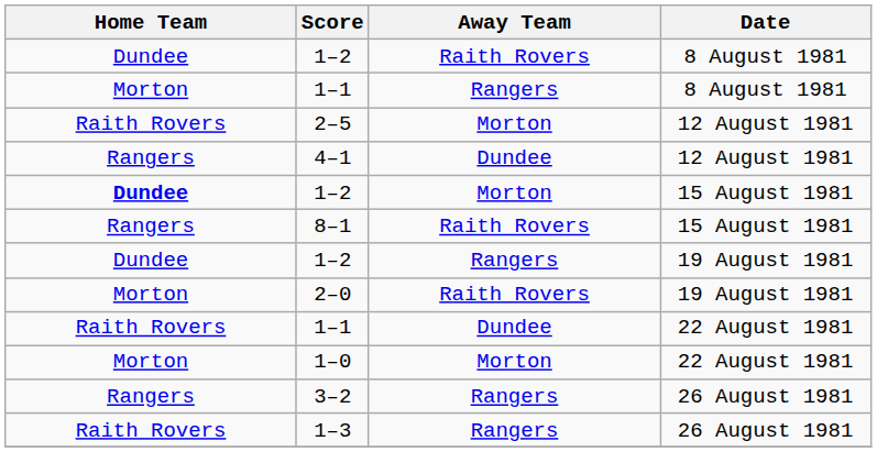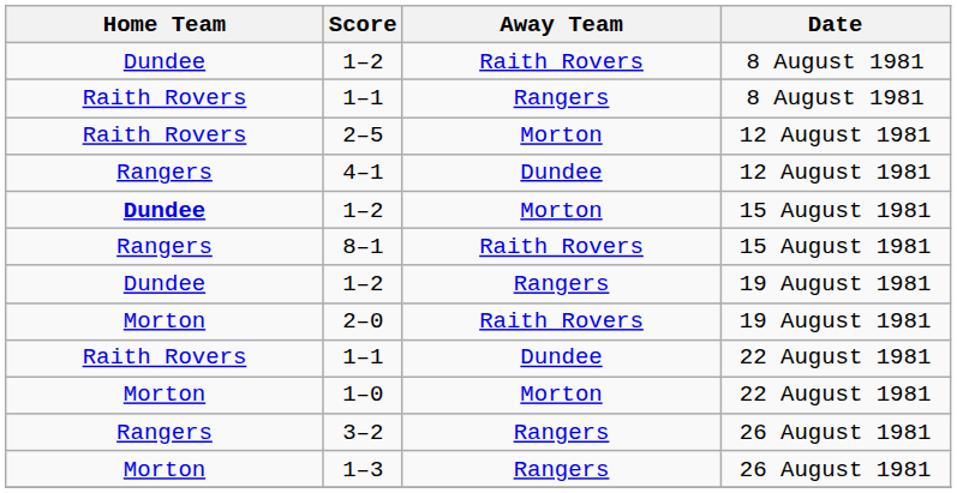1–1 / 8 August 1981 | Home Team: Morton -> Raith Rovers
1–3 | Home Team: Raith Rovers -> Morton
